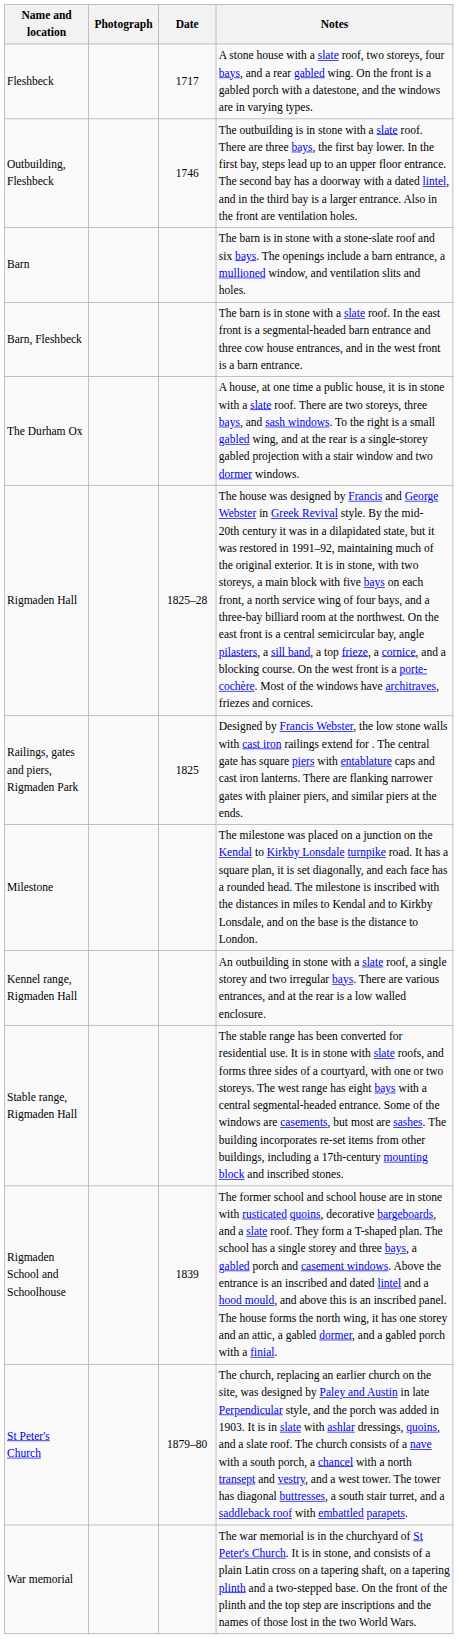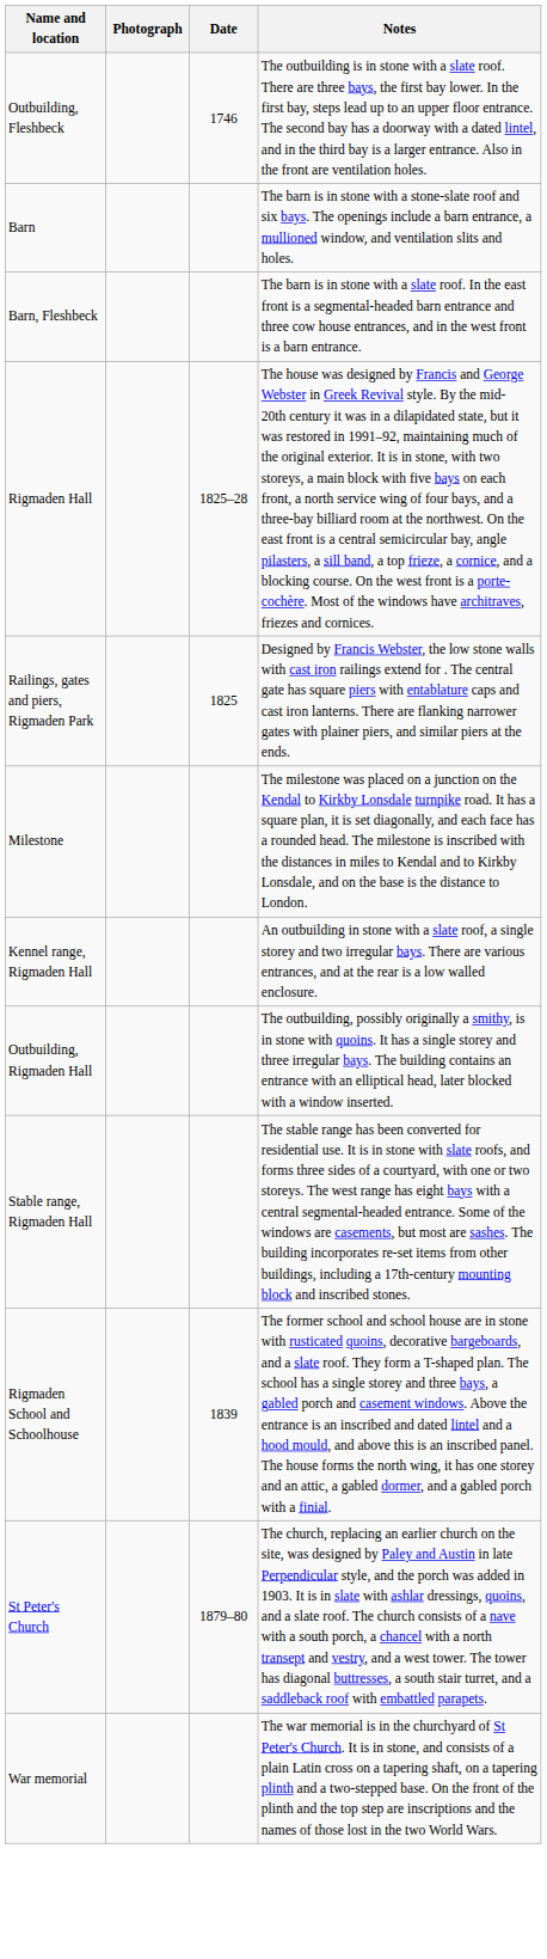- row: Fleshbeck | 1717 | A stone house with a slate roof, two storeys, four bays, and a rear gabled wing. On the front is a gabled porch with a datestone, and the windows are in varying types.
- row: The Durham Ox | A house, at one time a public house, it is in stone with a slate roof. There are two storeys, three bays, and sash windows. To the right is a small gabled wing, and at the rear is a single-storey gabled projection with a stair window and two dormer windows.
+ row: Outbuilding, Rigmaden Hall | The outbuilding, possibly originally a smithy, is in stone with quoins. It has a single storey and three irregular bays. The building contains an entrance with an elliptical head, later blocked with a window inserted.
